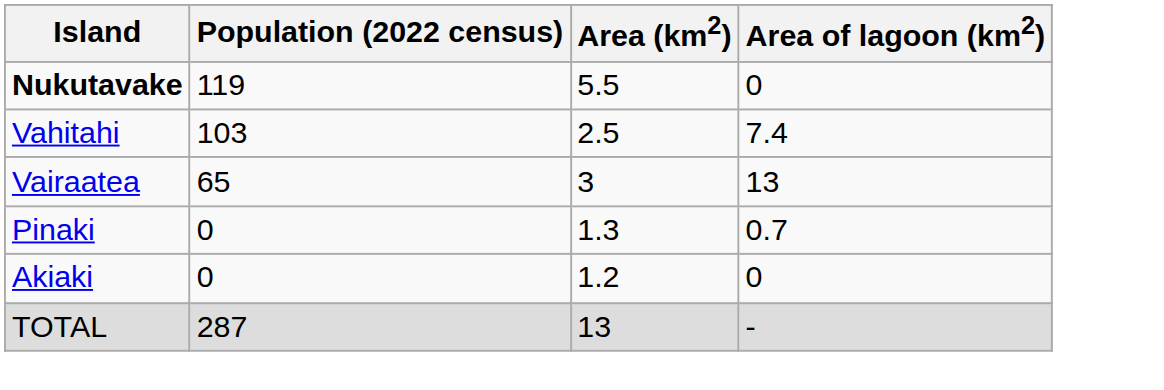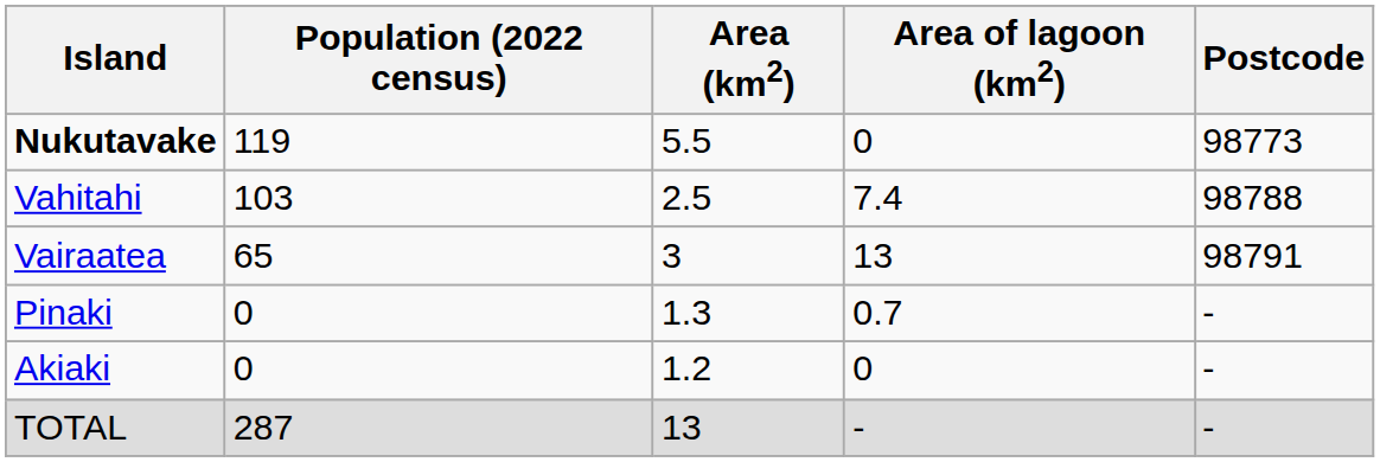+ column: Postcode | 98773 | 98788 | 98791 | - | - | -
